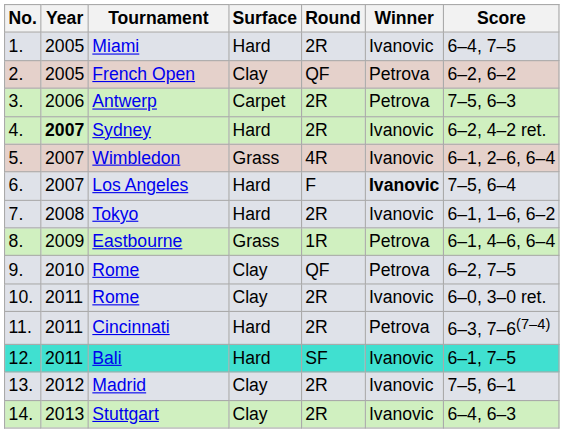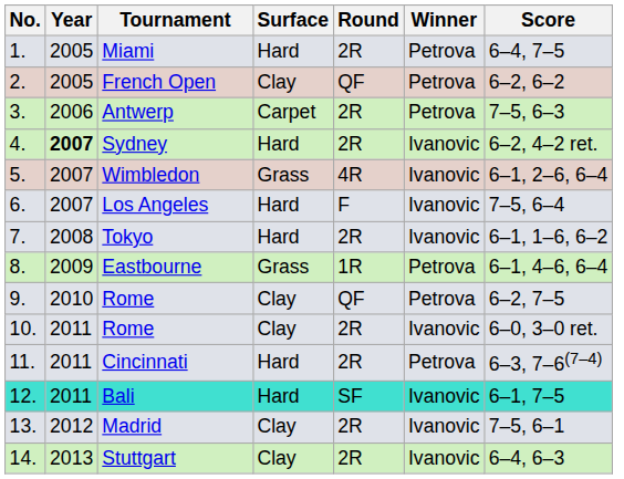Miami | Winner: Ivanovic -> Petrova
Los Angeles | Winner: bold -> normal
